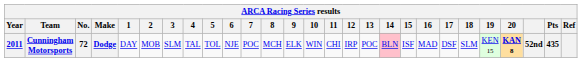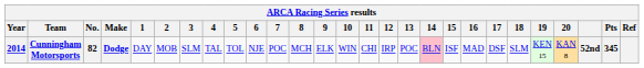Cunningham Motorsports | Year: 2011 -> 2014
Cunningham Motorsports | No.: 72 -> 82
Cunningham Motorsports | 20: bold -> normal
Cunningham Motorsports | Pts: 435 -> 345
